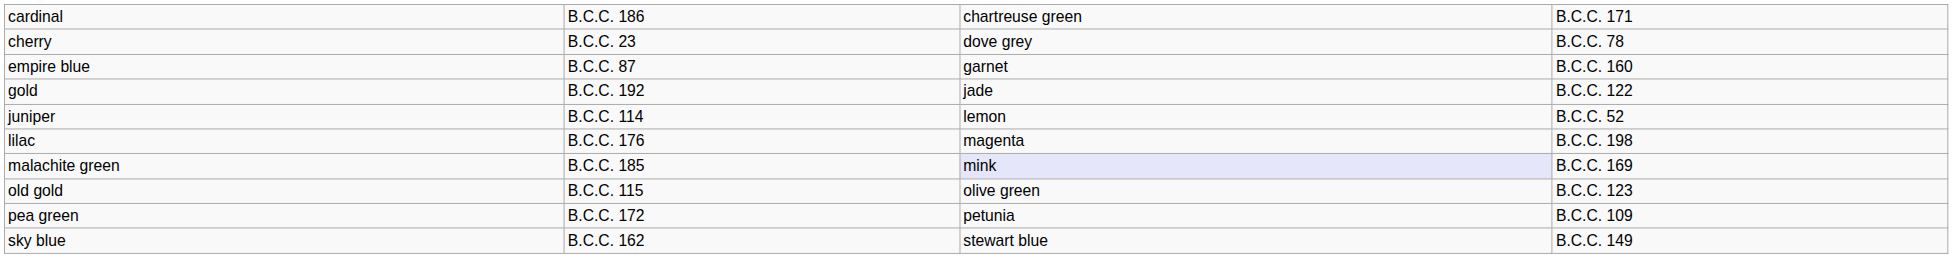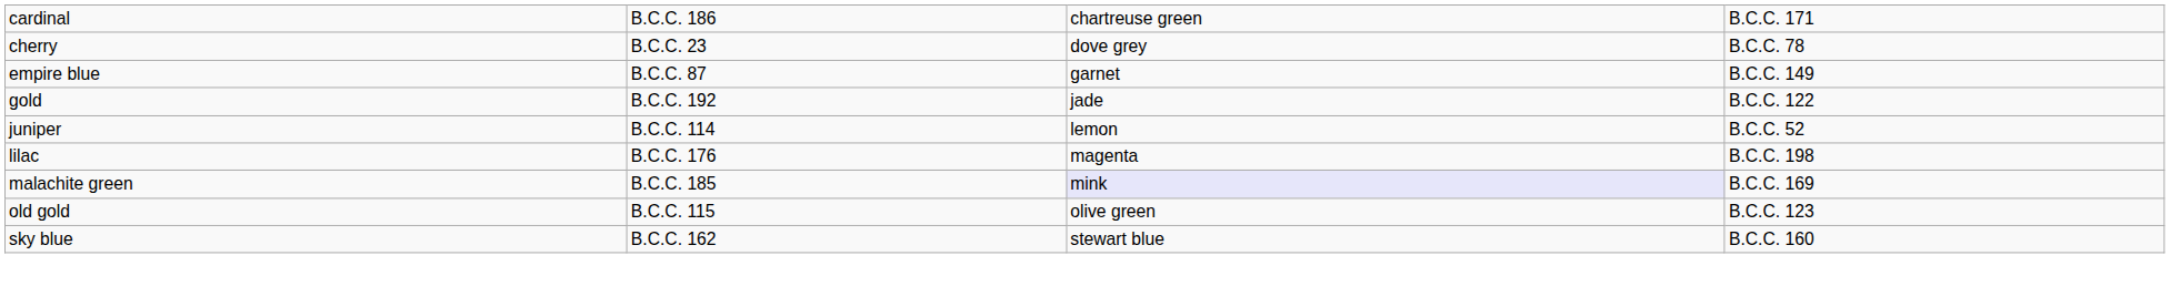empire blue | column 4: B.C.C. 160 -> B.C.C. 149
- row: pea green | B.C.C. 172 | petunia | B.C.C. 109
sky blue | column 4: B.C.C. 149 -> B.C.C. 160
